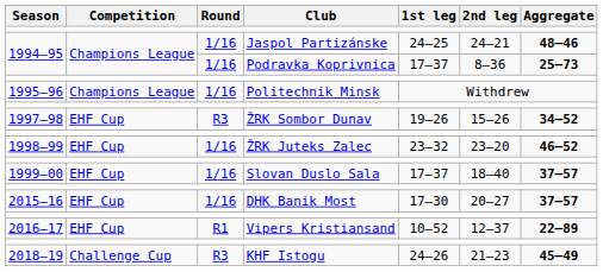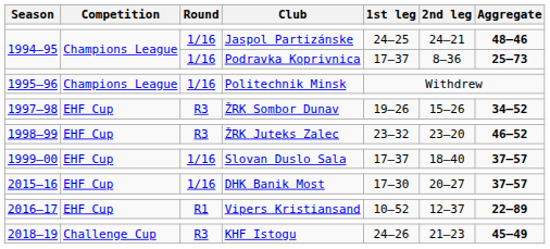ŽRK Juteks Zalec | Round: 1/16 -> R3
